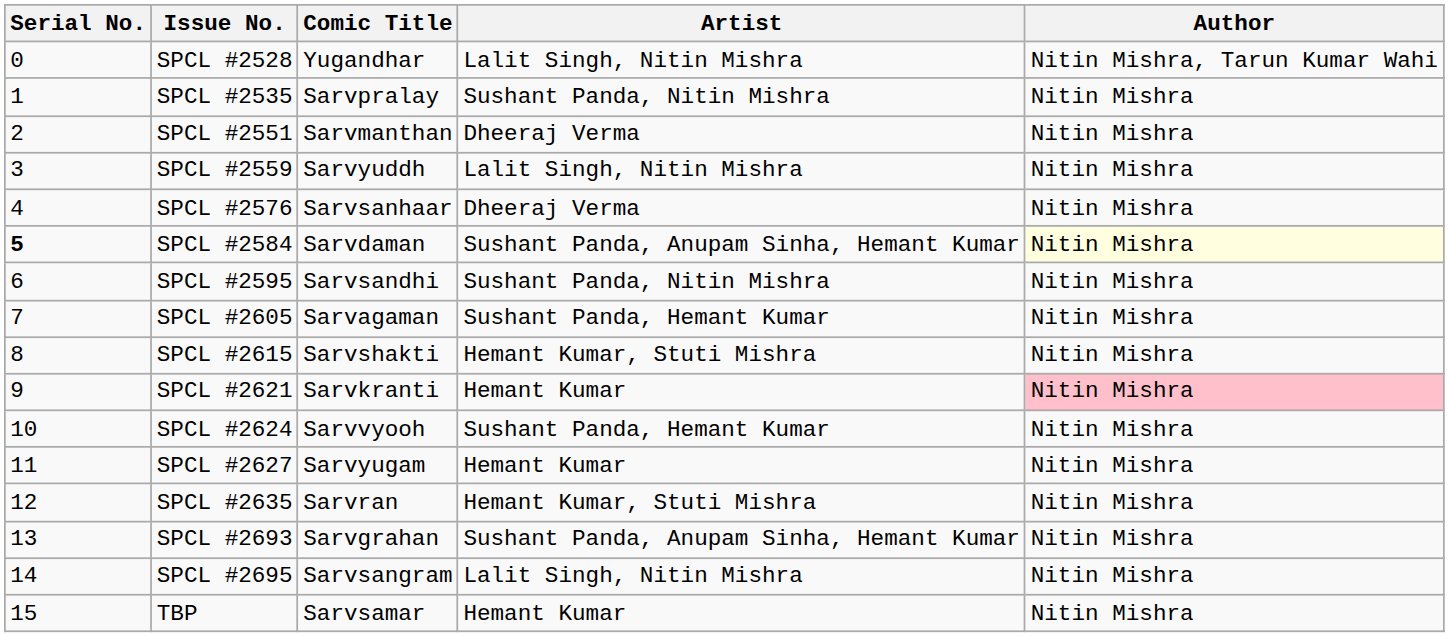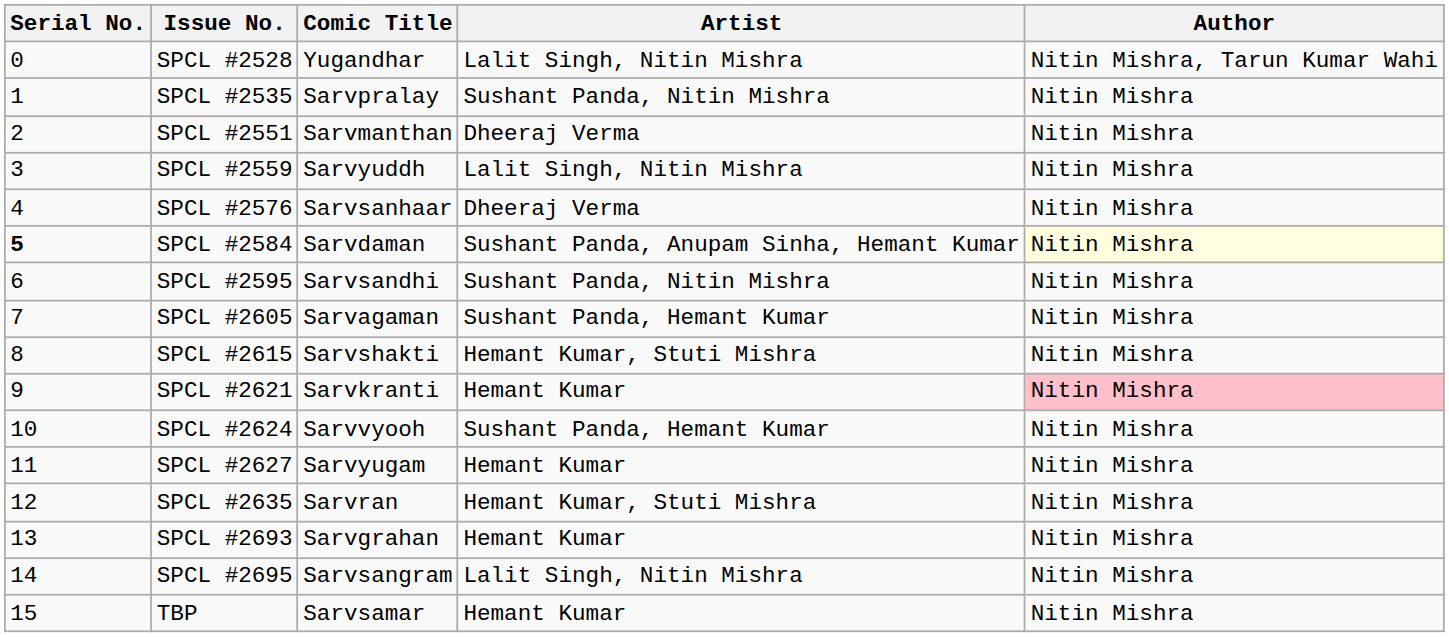SPCL #2693 | Artist: Sushant Panda, Anupam Sinha, Hemant Kumar -> Hemant Kumar
